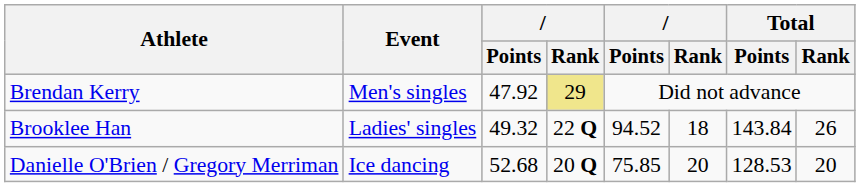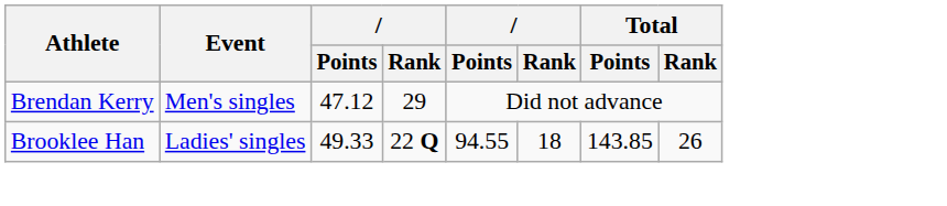Brendan Kerry | column 3: 47.92 -> 47.12
Brendan Kerry | column 4: khaki background -> no background
Brooklee Han | column 3: 49.32 -> 49.33
Brooklee Han | column 5: 94.52 -> 94.55
Brooklee Han | Total / Points: 143.84 -> 143.85
- row: Danielle O'Brien / Gregory Merriman | Ice dancing | 52.68 | 20 Q | 75.85 | 20 | 128.53 | 20
